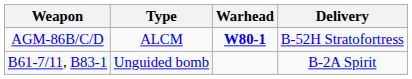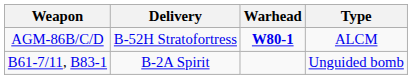columns swapped: Type <-> Delivery
